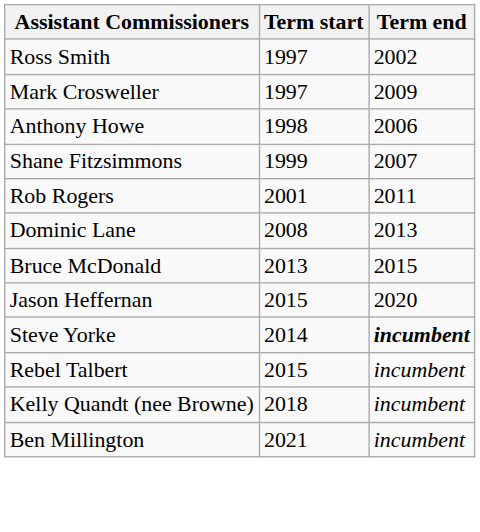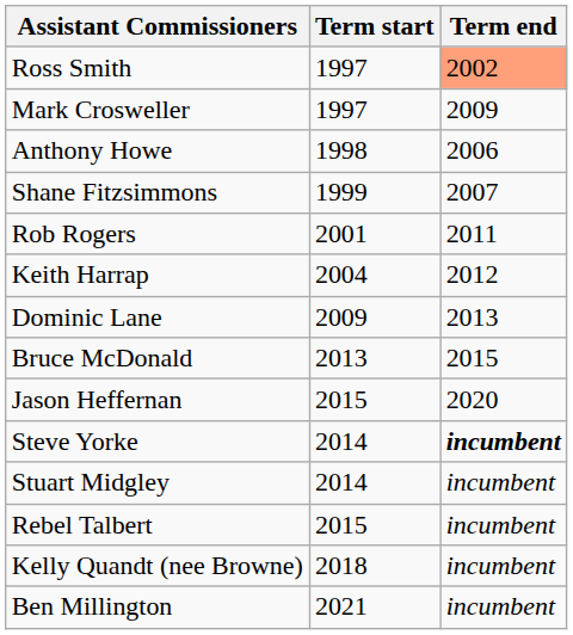Ross Smith | Term end: no background -> lightsalmon background
+ row: Keith Harrap | 2004 | 2012
Dominic Lane | Term start: 2008 -> 2009
+ row: Stuart Midgley | 2014 | incumbent
